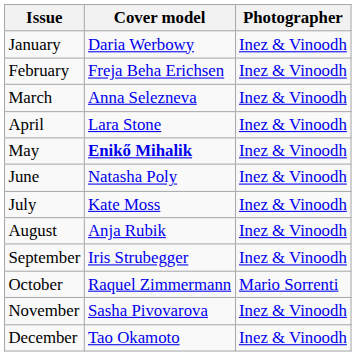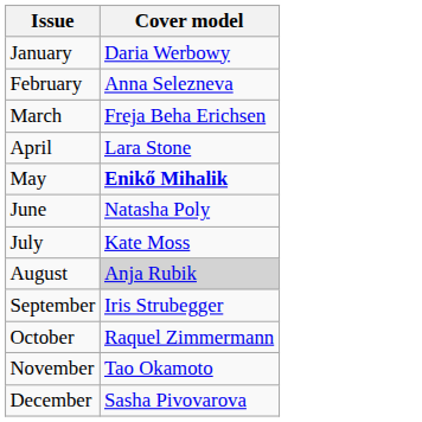- column: Photographer | Inez & Vinoodh | Inez & Vinoodh | Inez & Vinoodh | Inez & Vinoodh | Inez & Vinoodh | Inez & Vinoodh | Inez & Vinoodh | Inez & Vinoodh | Inez & Vinoodh | Mario Sorrenti | Inez & Vinoodh | Inez & Vinoodh
February | Cover model: Freja Beha Erichsen -> Anna Selezneva
March | Cover model: Anna Selezneva -> Freja Beha Erichsen
August | Cover model: no background -> lightgrey background
November | Cover model: Sasha Pivovarova -> Tao Okamoto
December | Cover model: Tao Okamoto -> Sasha Pivovarova
